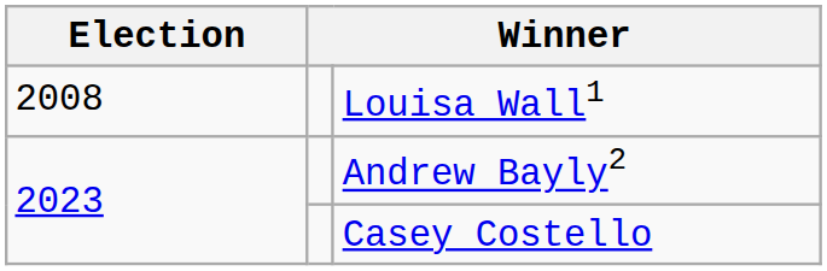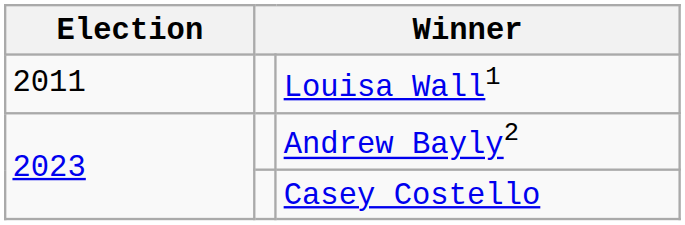Louisa Wall1 | Election: 2008 -> 2011
